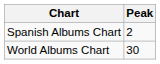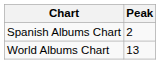World Albums Chart | Peak: 30 -> 13
